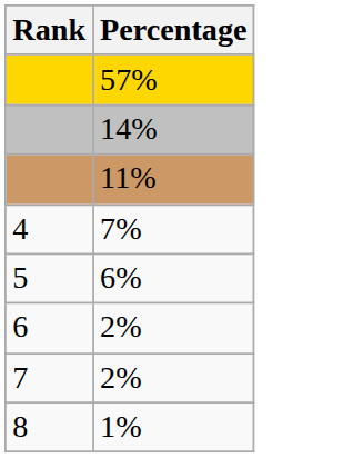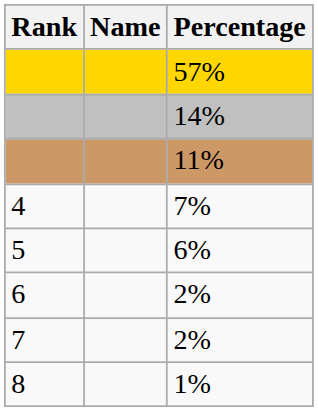+ column: Name
